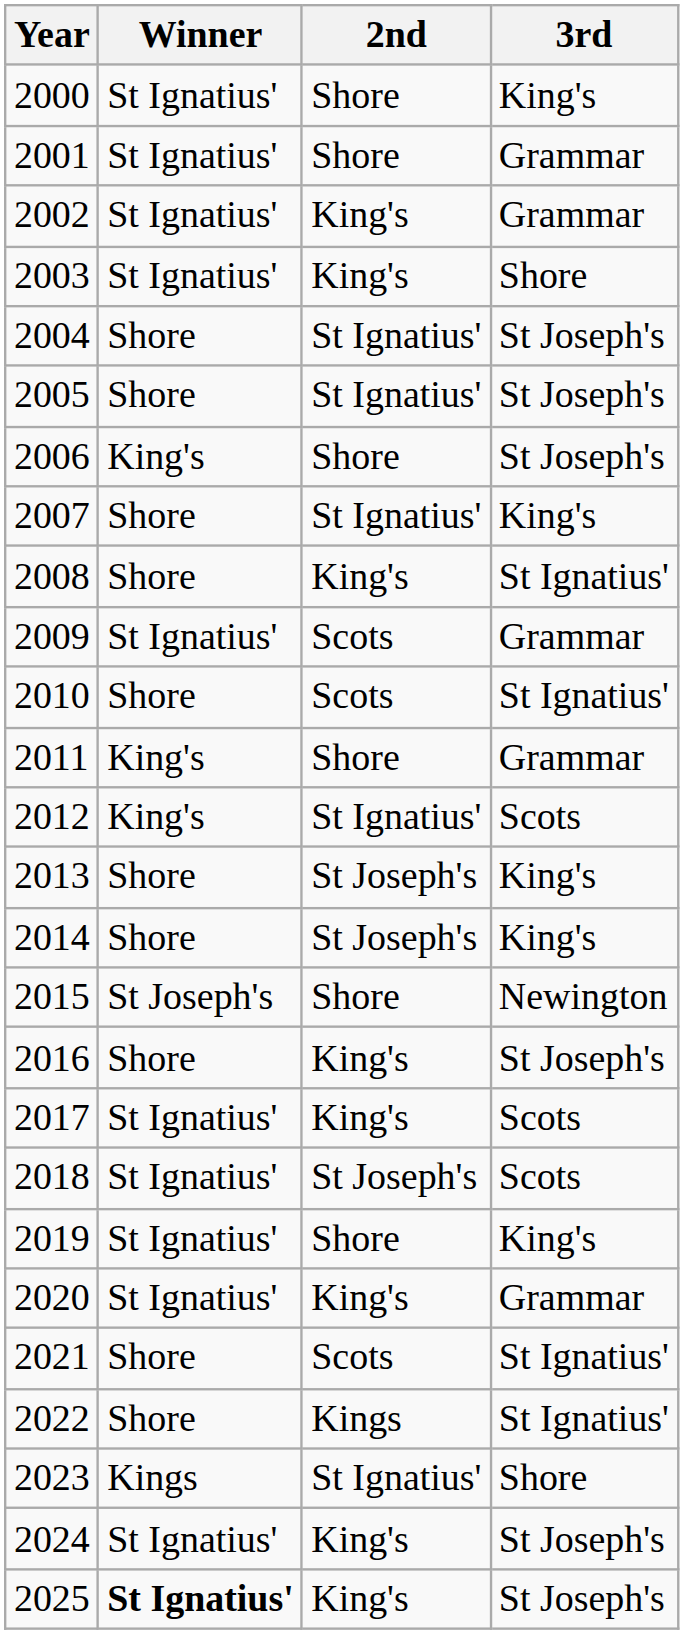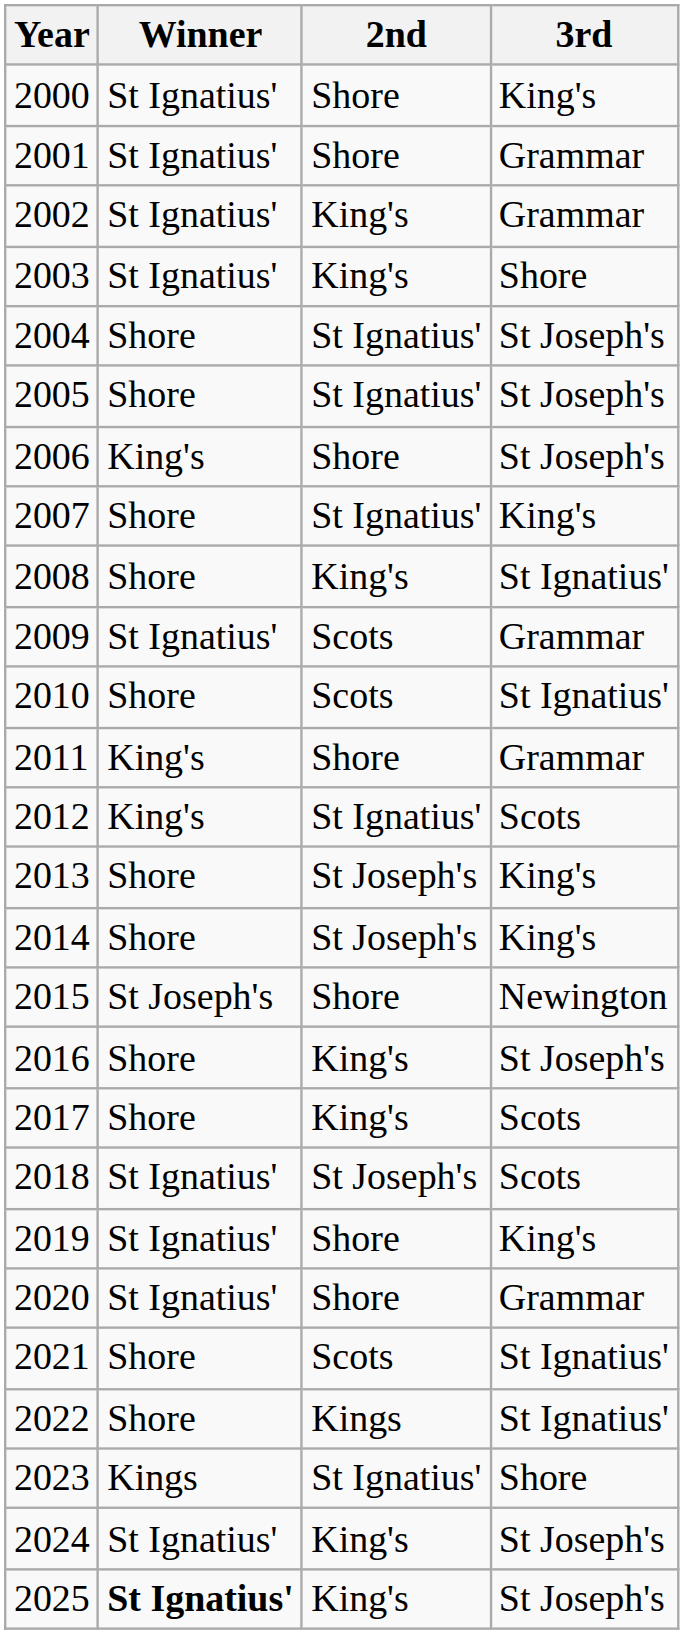2017 | Winner: St Ignatius' -> Shore
2020 | 2nd: King's -> Shore
